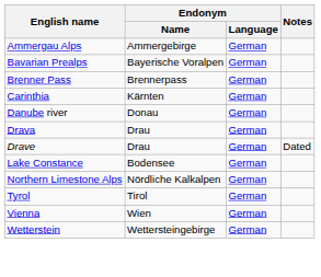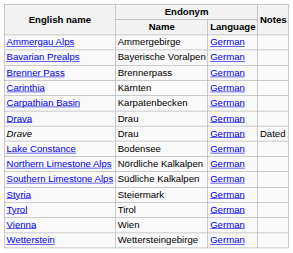+ row: Carpathian Basin | Karpatenbecken | German
- row: Danube river | Donau | German
+ row: Southern Limestone Alps | Südliche Kalkalpen | German
+ row: Styria | Steiermark | German
